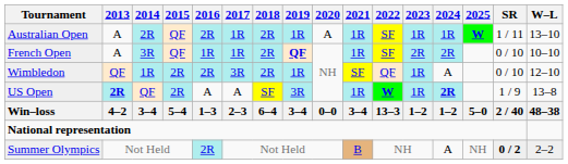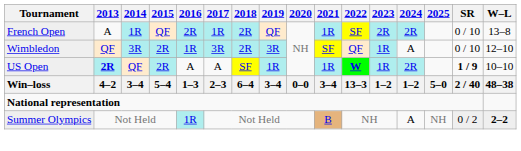- row: Australian Open | A | 2R | QF | 2R | 1R | 2R | 1R | A | 1R | SF | 1R | 1R | W | 1 / 11 | 13–10
French Open | 2014: 3R -> 1R
French Open | 2016: 1R -> 2R
French Open | 2019: bold -> normal
French Open | W–L: 10–10 -> 13–8
Wimbledon | 2014: 1R -> 3R
Wimbledon | 2016: 2R -> 1R
Wimbledon | 2019: 1R -> 3R
US Open | 2019: 3R -> 1R
US Open | 2024: bold -> normal
US Open | SR: normal -> bold
US Open | W–L: 13–8 -> 10–10
Summer Olympics | 2016: 2R -> 1R
Summer Olympics | SR: bold -> normal
Summer Olympics | W–L: normal -> bold
